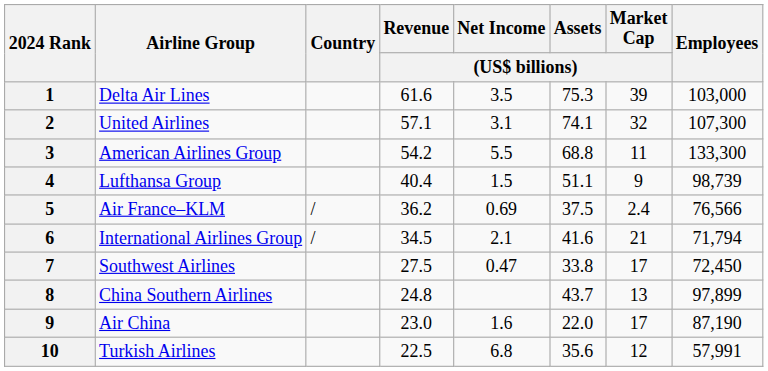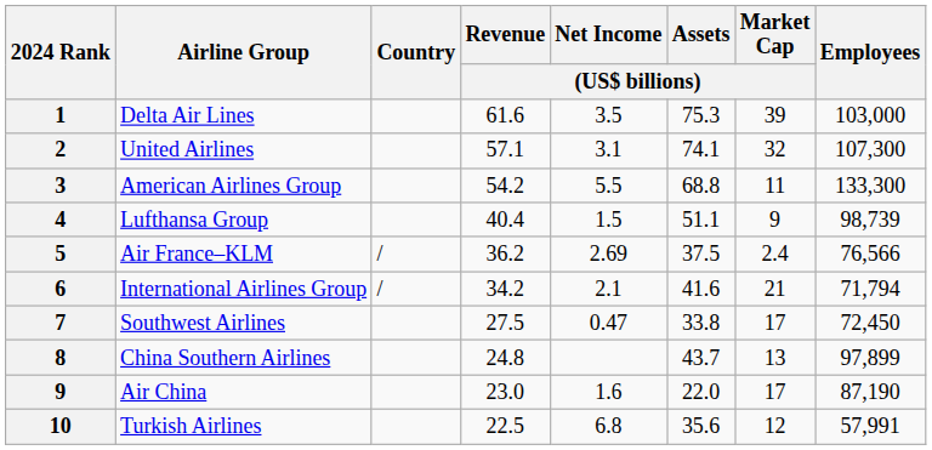Air France–KLM | Net Income / (US$ billions): 0.69 -> 2.69
International Airlines Group | Revenue / (US$ billions): 34.5 -> 34.2
